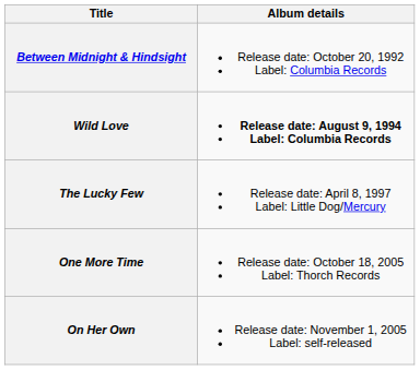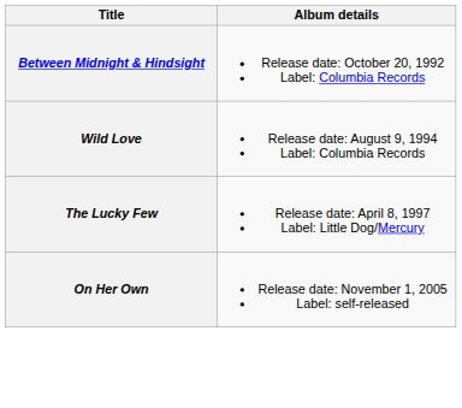Wild Love | Album details: bold -> normal
- row: One More Time | Release date: October 18, 2005 Label: Thorch Records
